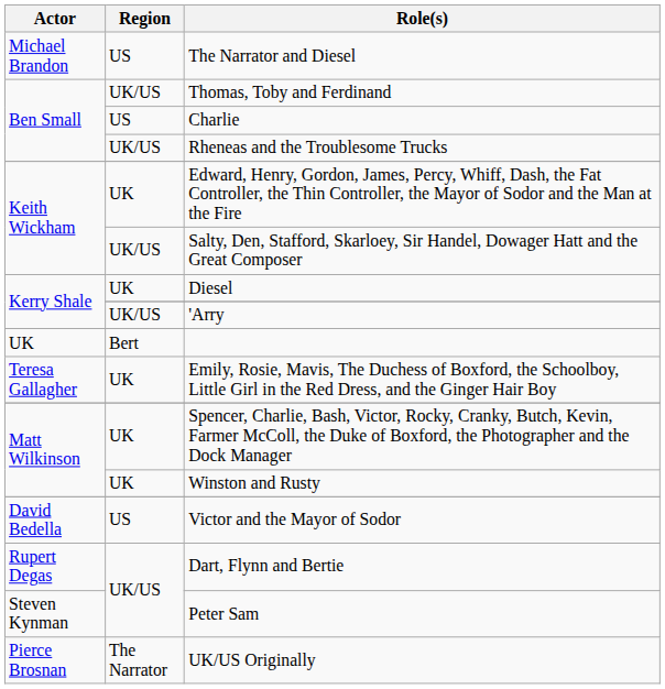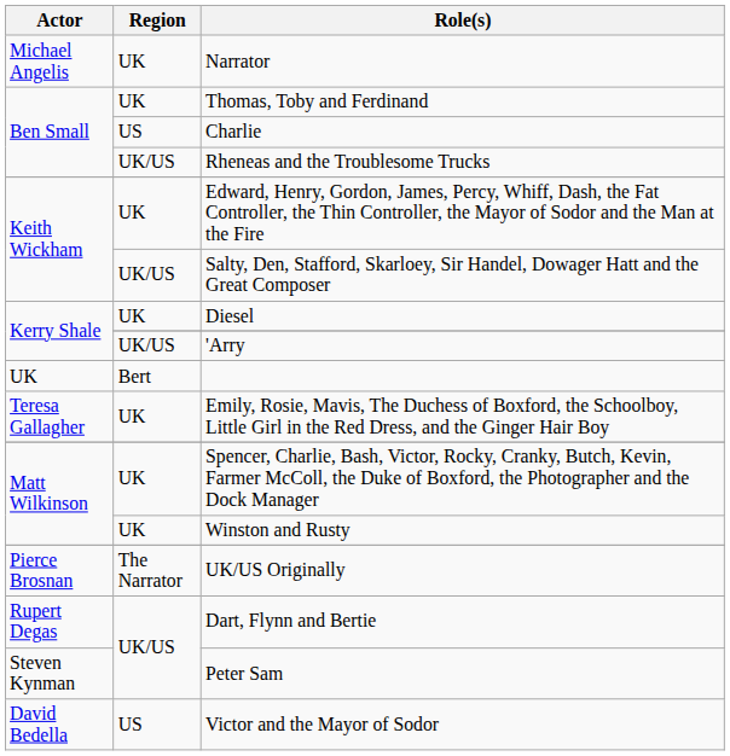+ row: Michael Angelis | UK | Narrator
- row: Michael Brandon | US | The Narrator and Diesel
Thomas, Toby and Ferdinand | Region: UK/US -> UK
rows swapped: Victor and the Mayor of Sodor <-> UK/US Originally
